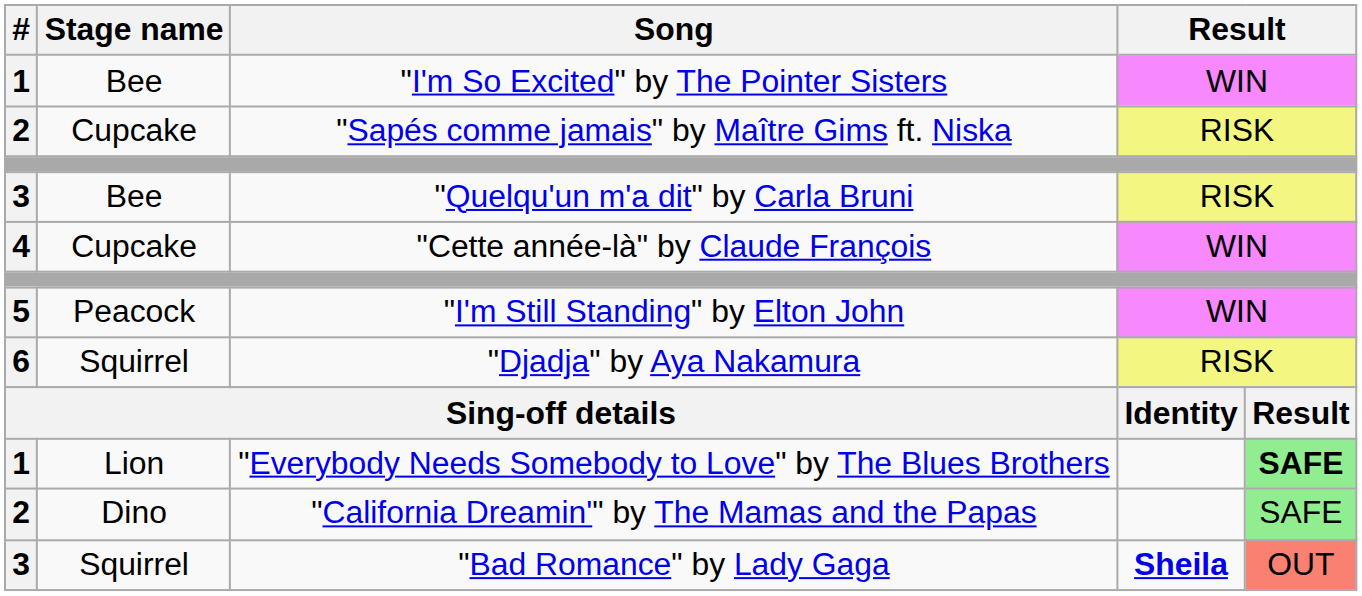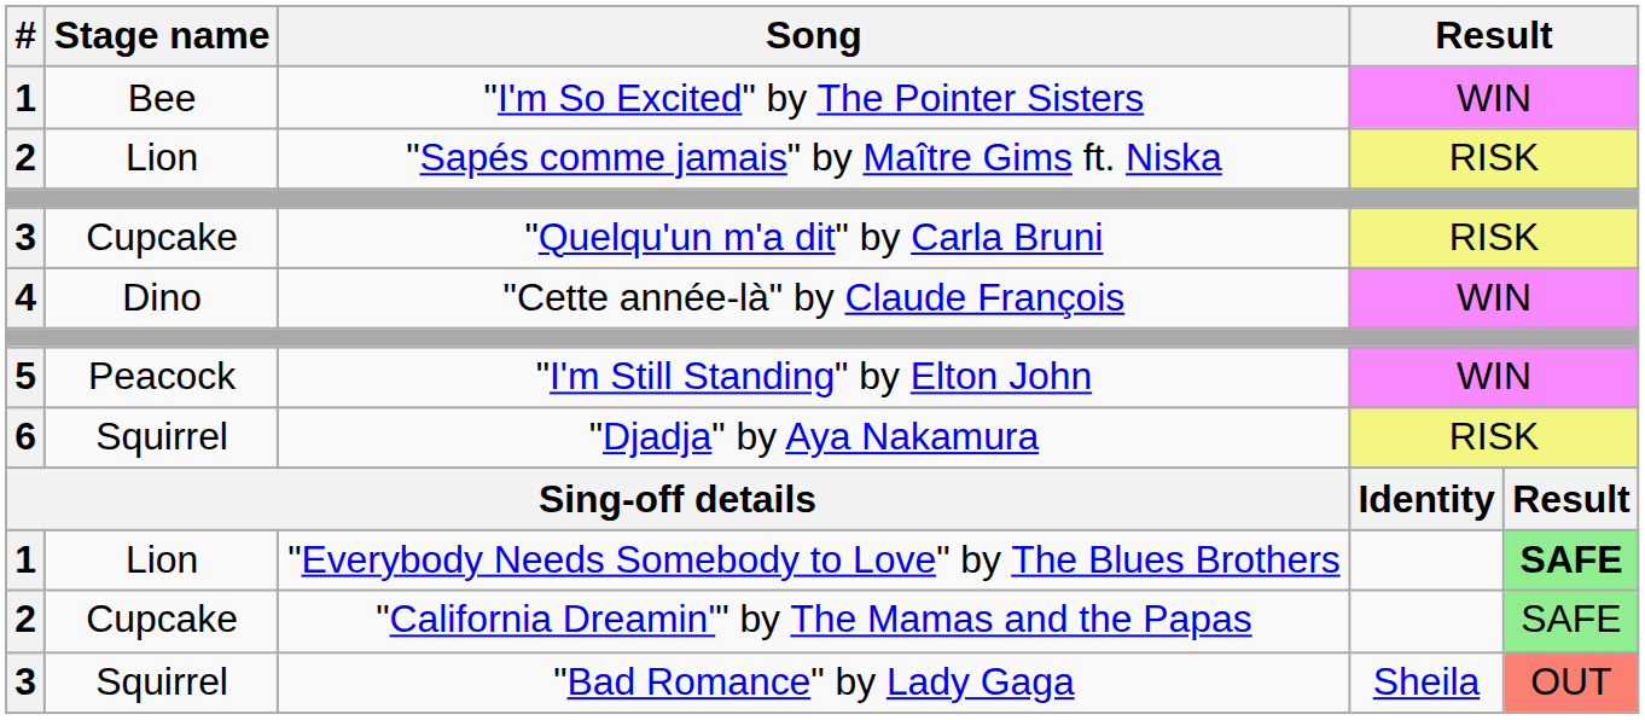"Sapés comme jamais" by Maître Gims ft. Niska | Stage name: Cupcake -> Lion
"Quelqu'un m'a dit" by Carla Bruni | Stage name: Bee -> Cupcake
"Cette année-là" by Claude François | Stage name: Cupcake -> Dino
"California Dreamin'" by The Mamas and the Papas | Stage name: Dino -> Cupcake
"Bad Romance" by Lady Gaga | column 4: bold -> normal
